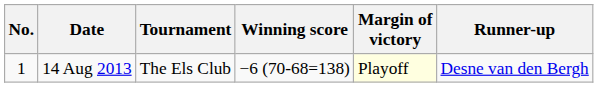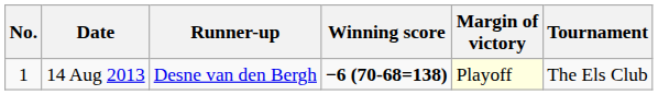columns swapped: Tournament <-> Runner-up
14 Aug 2013 | Winning score: normal -> bold
